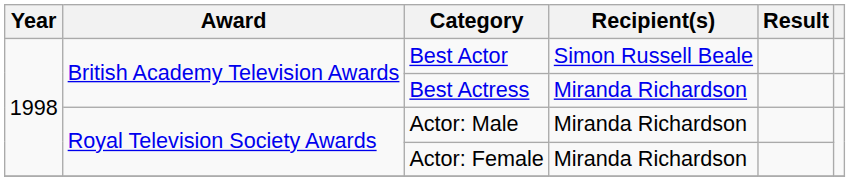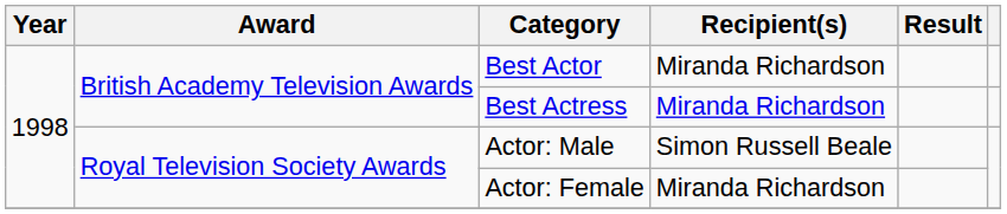Best Actor | Recipient(s): Simon Russell Beale -> Miranda Richardson
Actor: Male | Recipient(s): Miranda Richardson -> Simon Russell Beale
